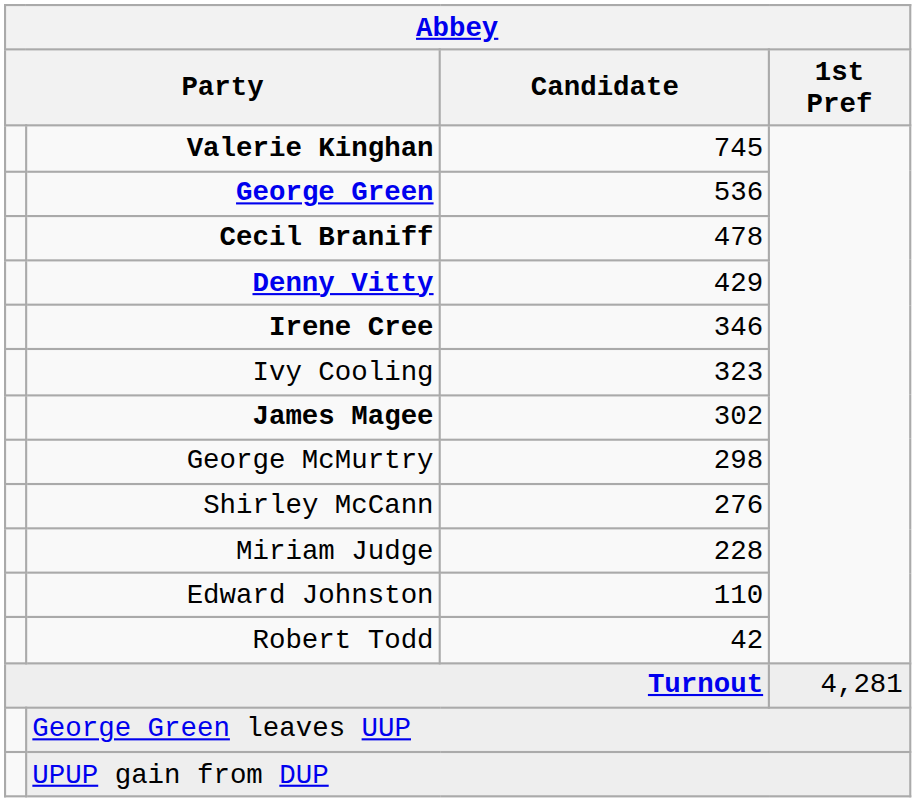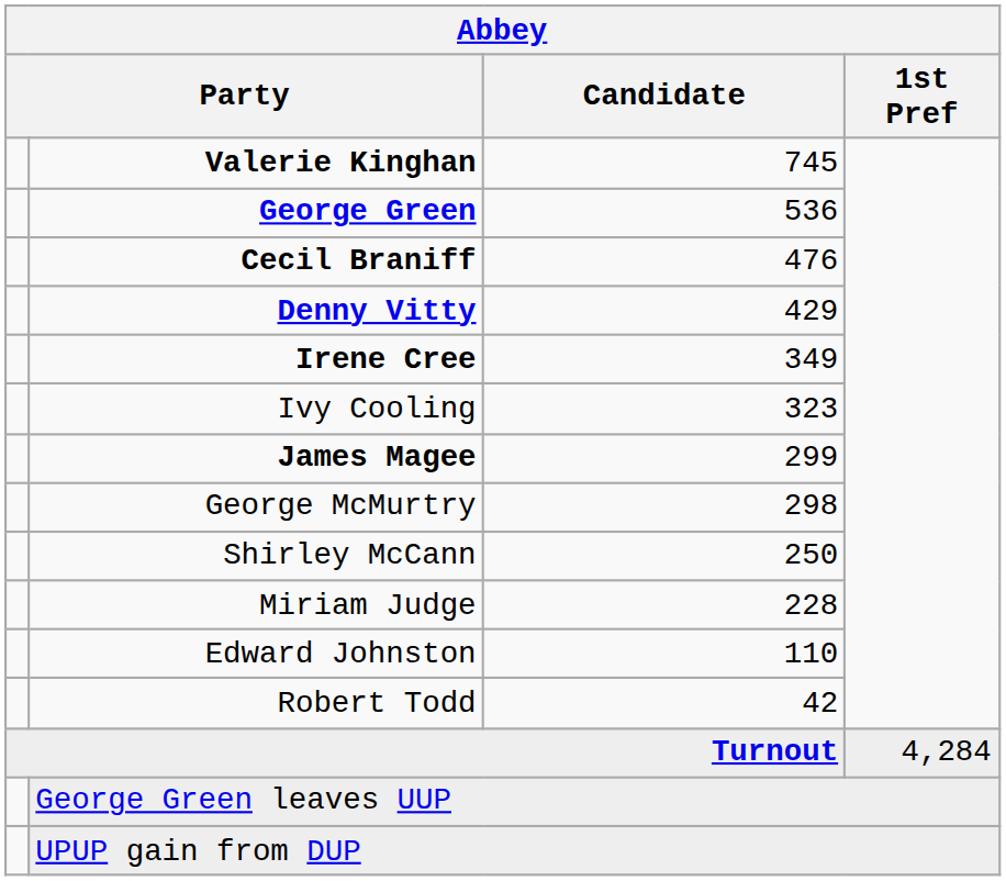Cecil Braniff | Candidate: 478 -> 476
Irene Cree | Candidate: 346 -> 349
James Magee | Candidate: 302 -> 299
Shirley McCann | Candidate: 276 -> 250
Turnout | 1st Pref: 4,281 -> 4,284
